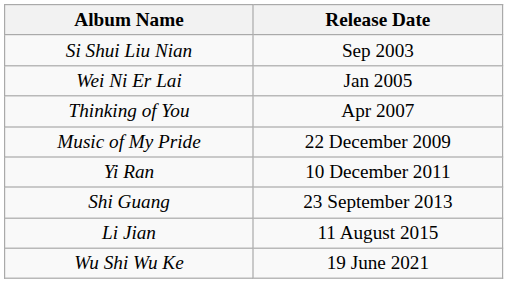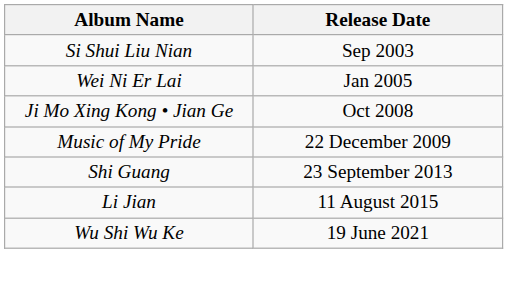- row: Thinking of You | Apr 2007
+ row: Ji Mo Xing Kong • Jian Ge | Oct 2008
- row: Yi Ran | 10 December 2011
